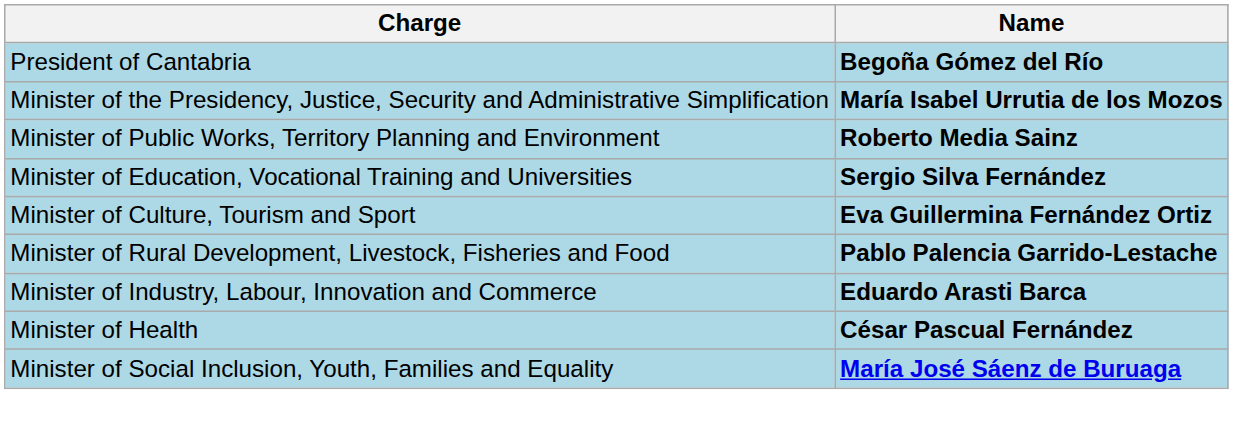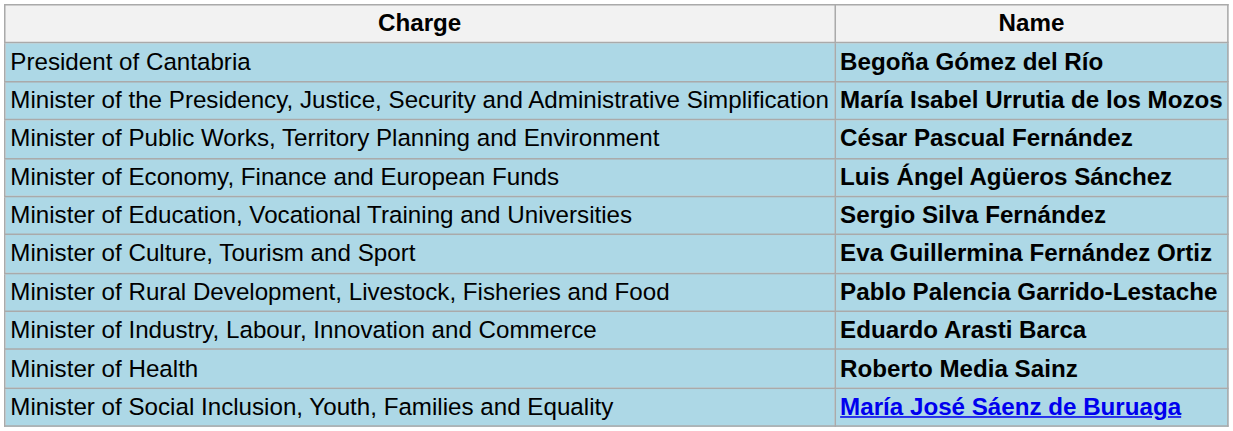Minister of Public Works, Territory Planning and Environment | Name: Roberto Media Sainz -> César Pascual Fernández
+ row: Minister of Economy, Finance and European Funds | Luis Ángel Agüeros Sánchez
Minister of Health | Name: César Pascual Fernández -> Roberto Media Sainz
